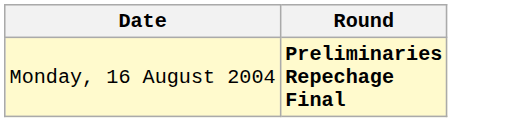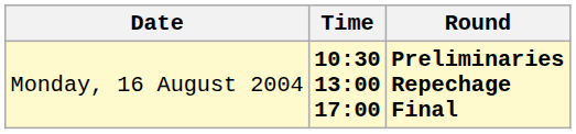+ column: Time | 10:30 13:00 17:00
